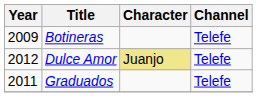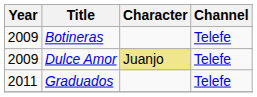Dulce Amor | Year: 2012 -> 2009
